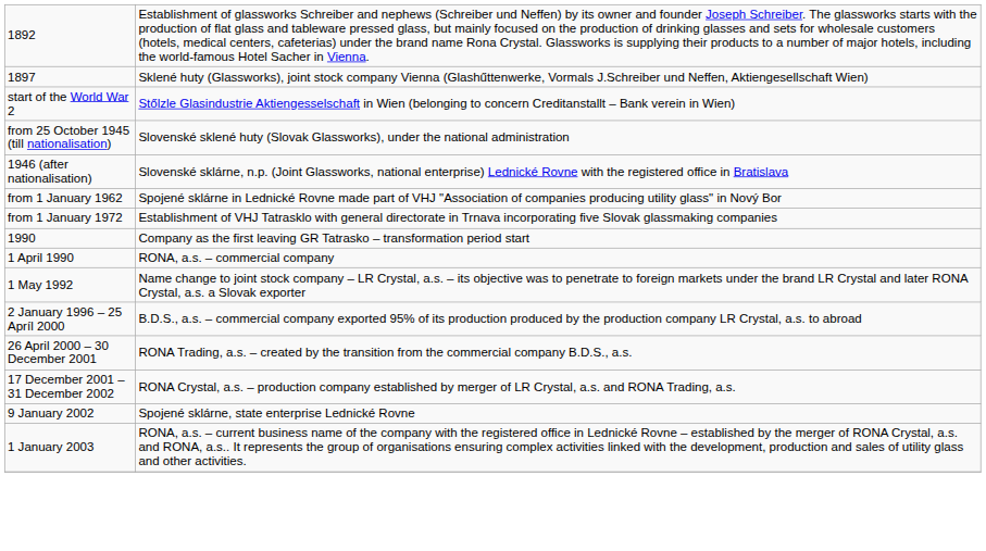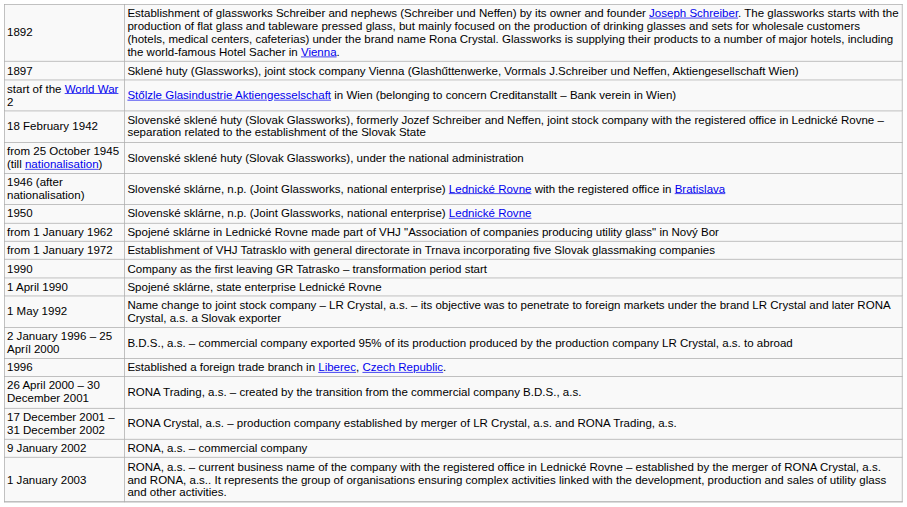+ row: 18 February 1942 | Slovenské sklené huty (Slovak Glassworks), formerly Jozef Schreiber and Neffen, joint stock company with the registered office in Lednické Rovne – separation related to the establishment of the Slovak State
+ row: 1950 | Slovenské sklárne, n.p. (Joint Glassworks, national enterprise) Lednické Rovne
1 April 1990 | column 2: RONA, a.s. – commercial company -> Spojené sklárne, state enterprise Lednické Rovne
+ row: 1996 | Established a foreign trade branch in Liberec, Czech Republic.
9 January 2002 | column 2: Spojené sklárne, state enterprise Lednické Rovne -> RONA, a.s. – commercial company
